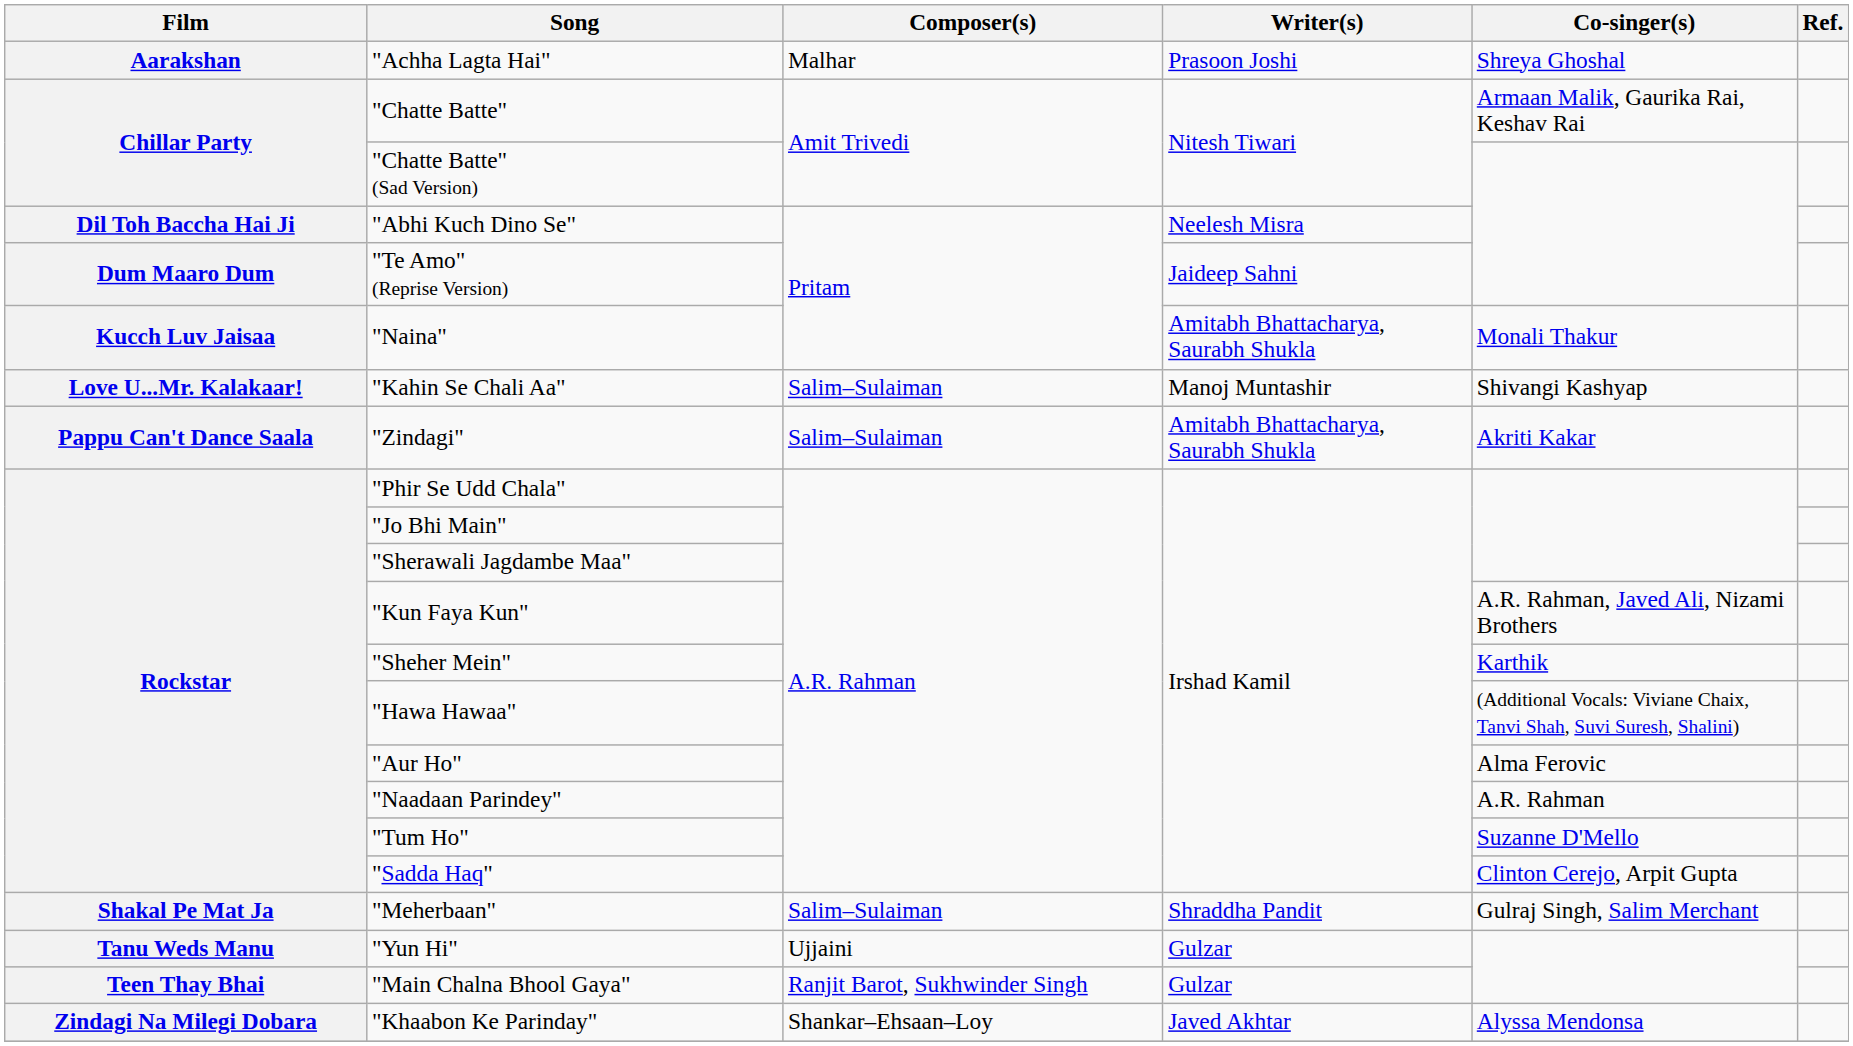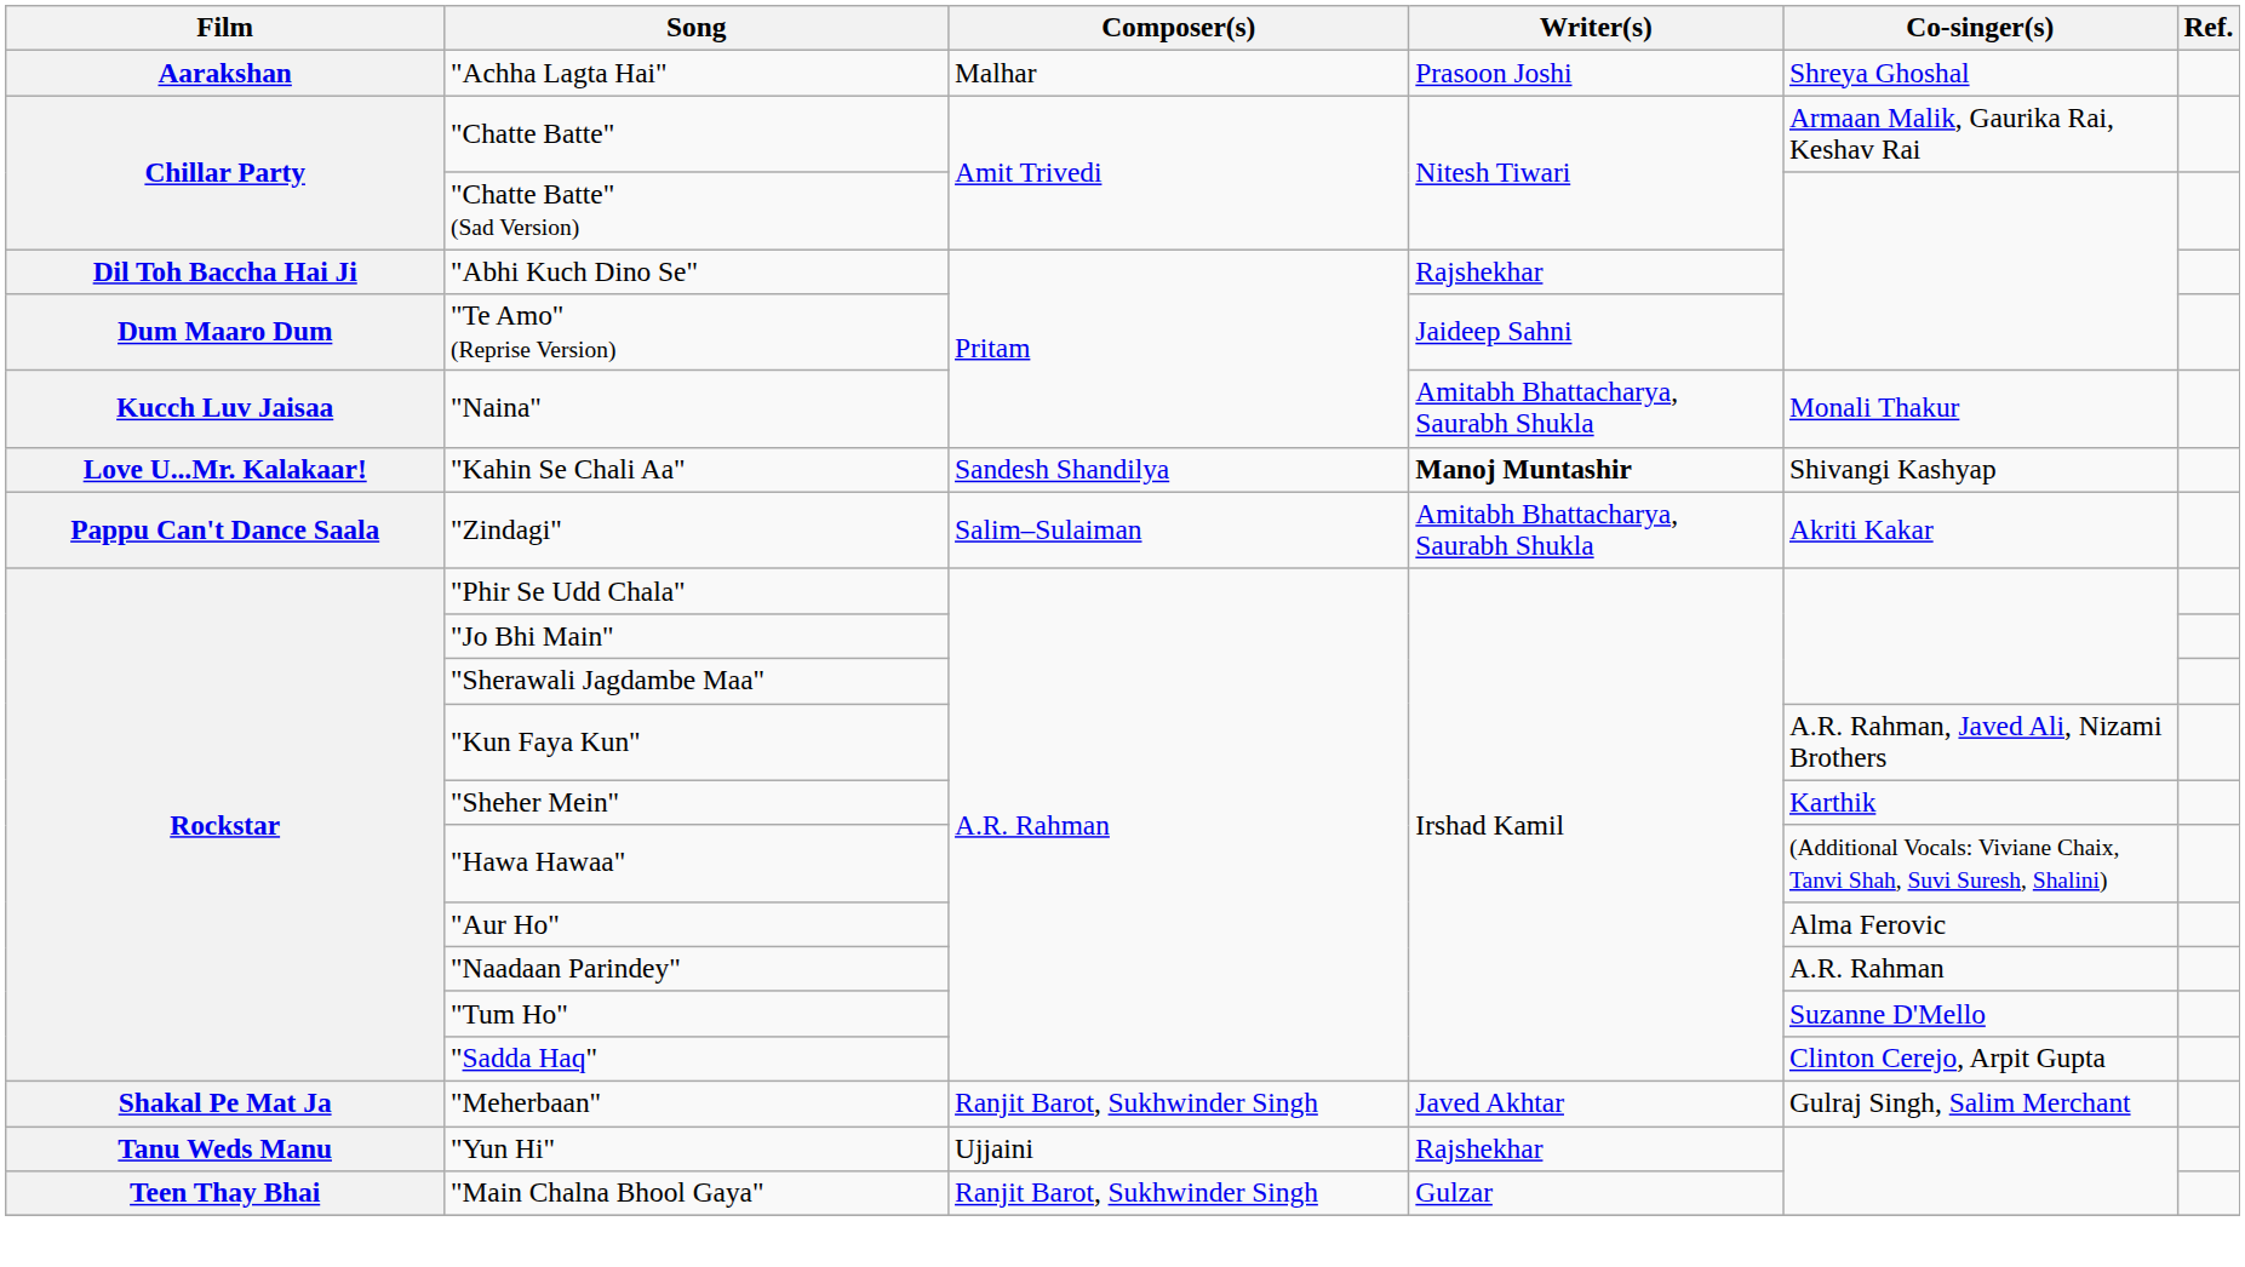"Abhi Kuch Dino Se" | Writer(s): Neelesh Misra -> Rajshekhar
"Kahin Se Chali Aa" | Composer(s): Salim–Sulaiman -> Sandesh Shandilya
"Kahin Se Chali Aa" | Writer(s): normal -> bold
"Meherbaan" | Composer(s): Salim–Sulaiman -> Ranjit Barot, Sukhwinder Singh
"Meherbaan" | Writer(s): Shraddha Pandit -> Javed Akhtar
"Yun Hi" | Writer(s): Gulzar -> Rajshekhar
- row: Zindagi Na Milegi Dobara | "Khaabon Ke Parinday" | Shankar–Ehsaan–Loy | Javed Akhtar | Alyssa Mendonsa
